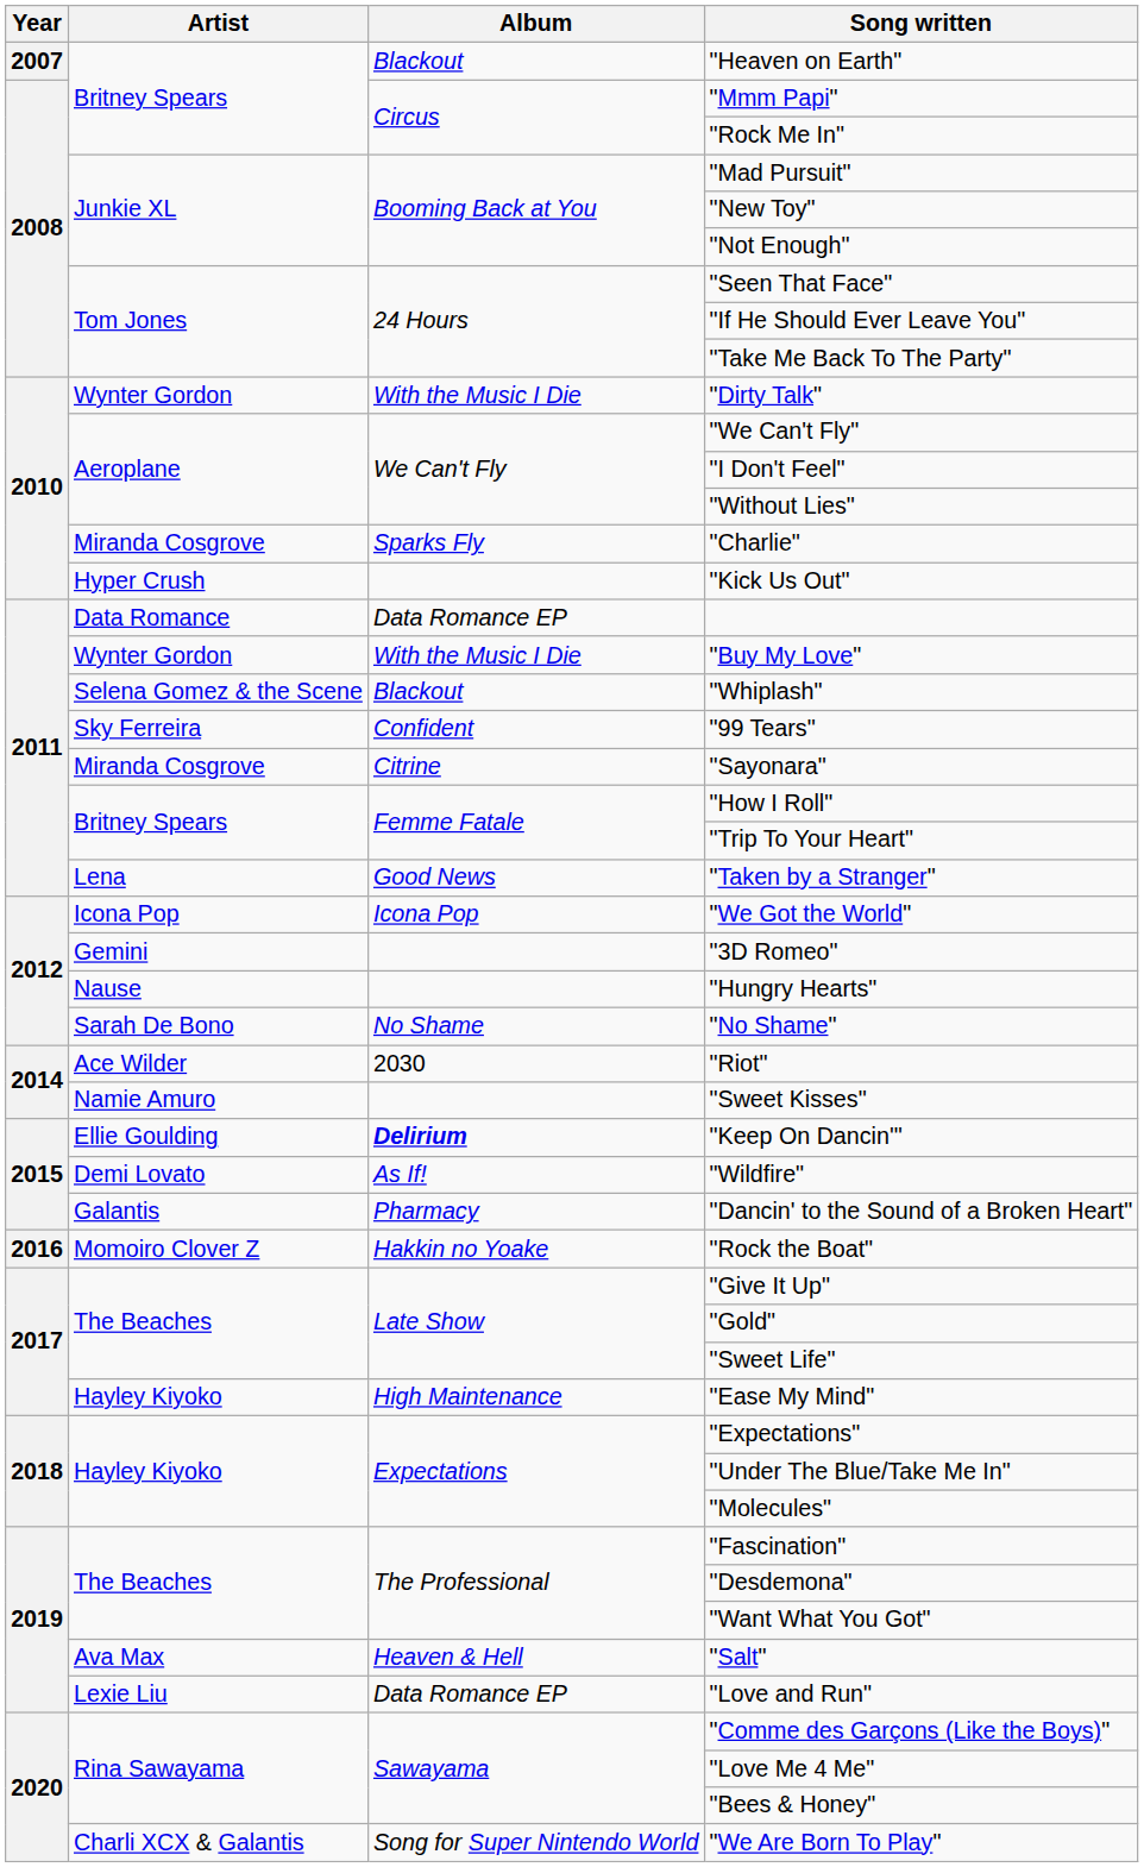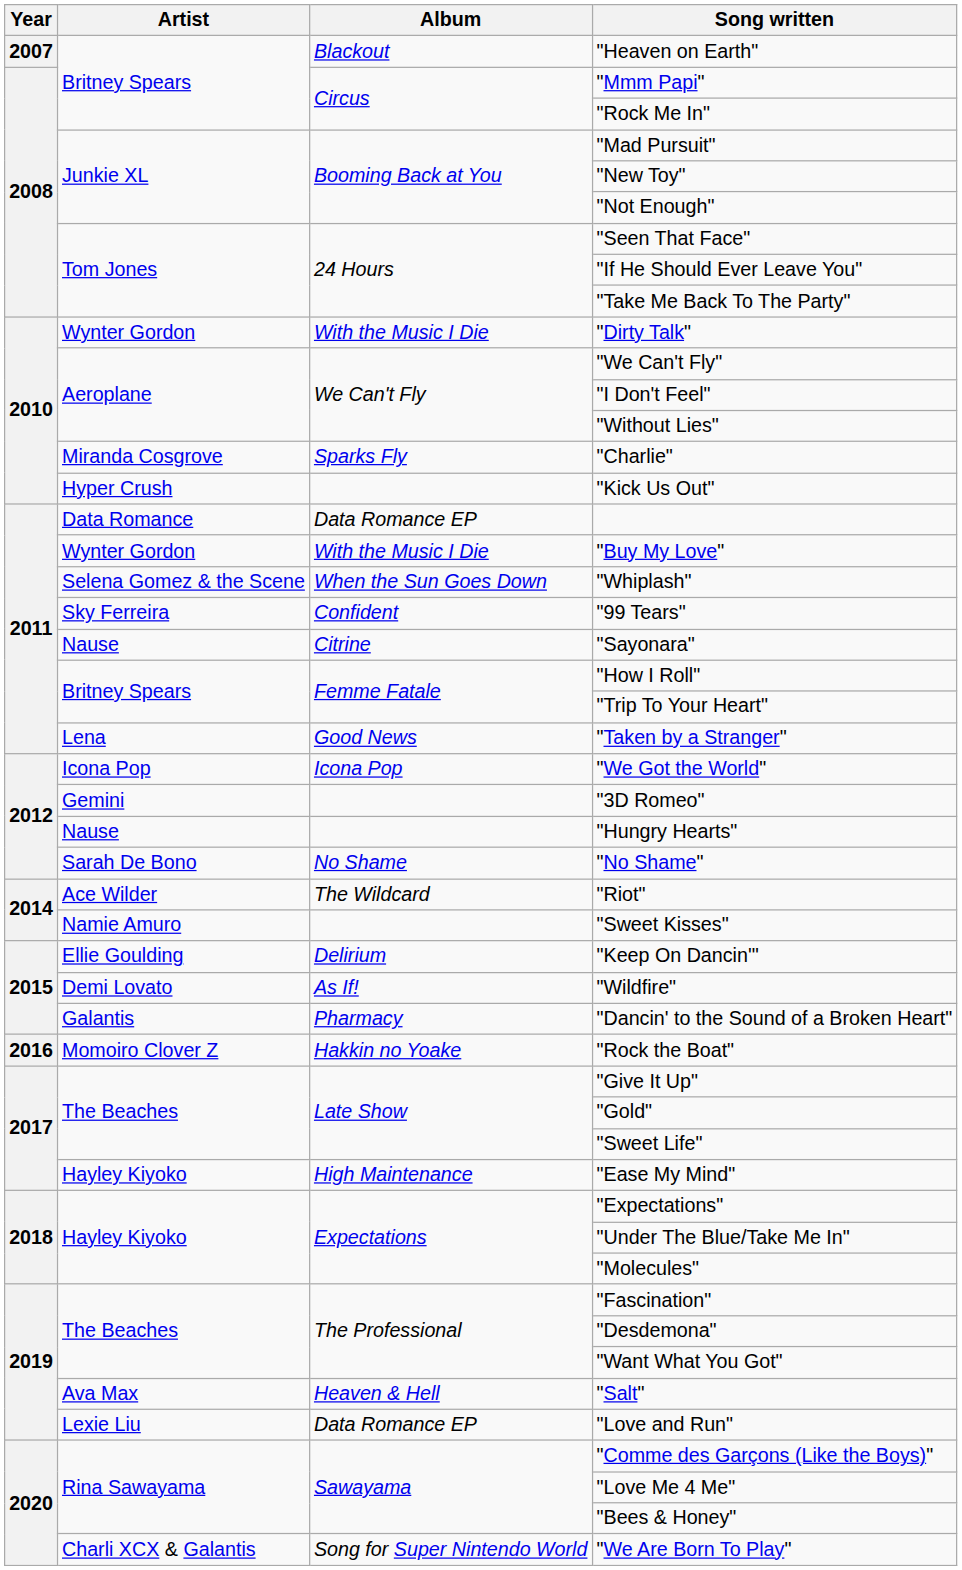"Whiplash" | Album: Blackout -> When the Sun Goes Down
"Sayonara" | Artist: Miranda Cosgrove -> Nause
"Riot" | Album: 2030 -> The Wildcard
"Keep On Dancin'" | Album: bold -> normal
